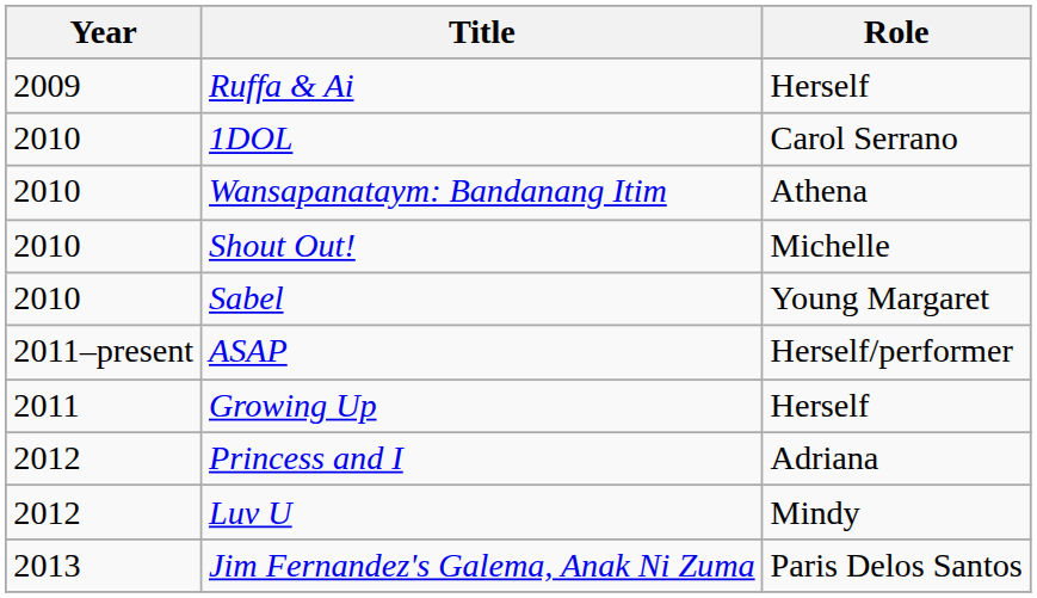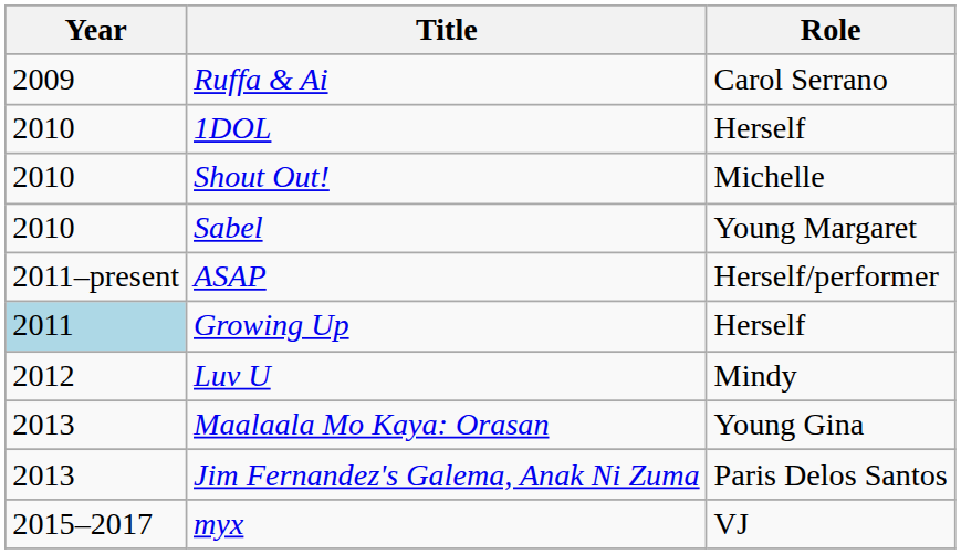Ruffa & Ai | Role: Herself -> Carol Serrano
1DOL | Role: Carol Serrano -> Herself
- row: 2010 | Wansapanataym: Bandanang Itim | Athena
Growing Up | Year: no background -> lightblue background
- row: 2012 | Princess and I | Adriana
+ row: 2013 | Maalaala Mo Kaya: Orasan | Young Gina
+ row: 2015–2017 | myx | VJ
